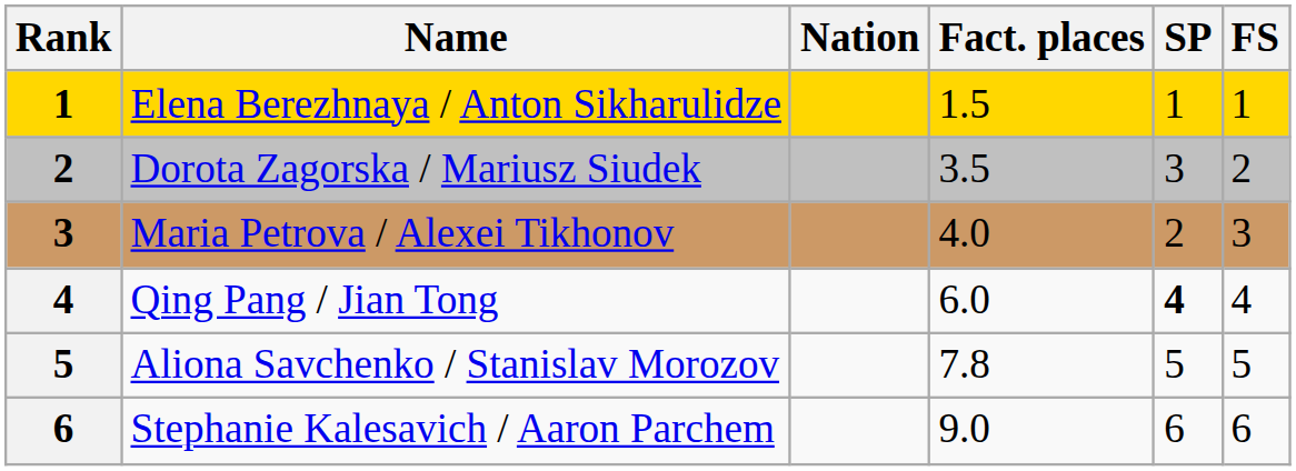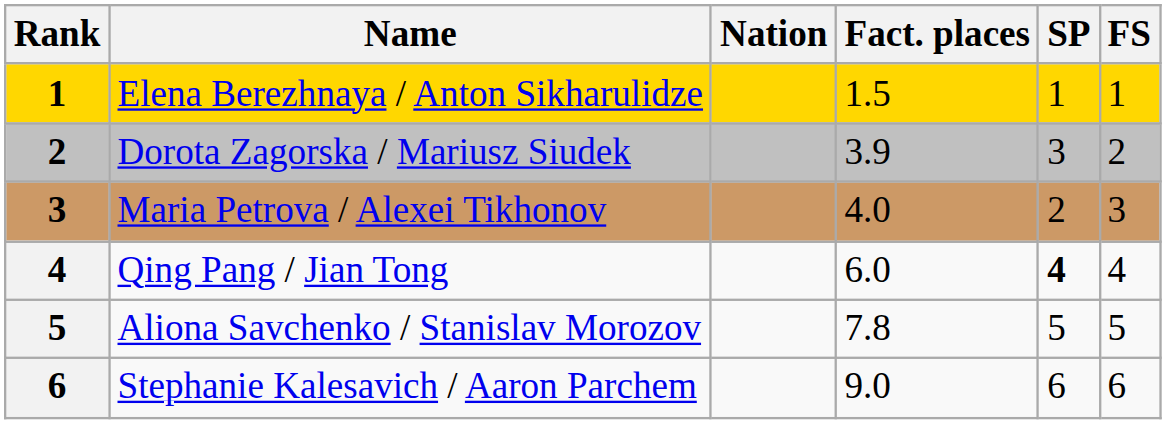Dorota Zagorska / Mariusz Siudek | Fact. places: 3.5 -> 3.9
